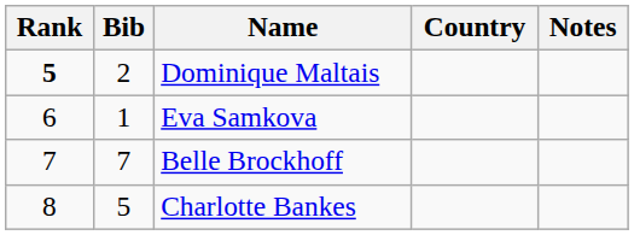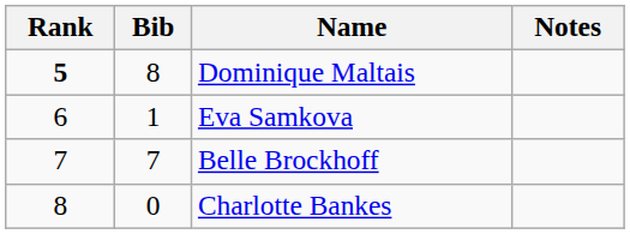- column: Country
Dominique Maltais | Bib: 2 -> 8
Charlotte Bankes | Bib: 5 -> 0
